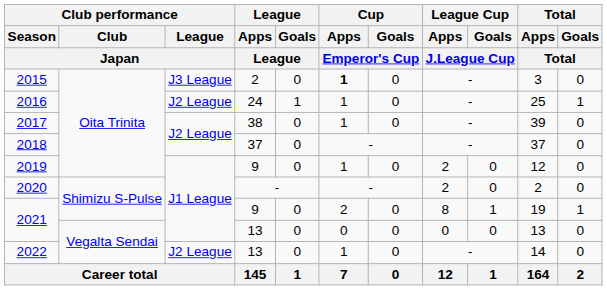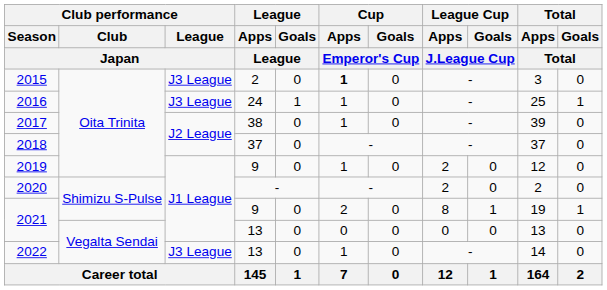2016 | Club performance / League / Japan: J2 League -> J3 League
2022 | Club performance / League / Japan: J2 League -> J3 League
